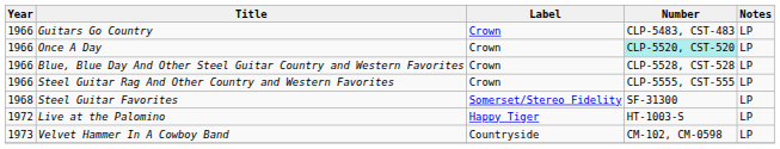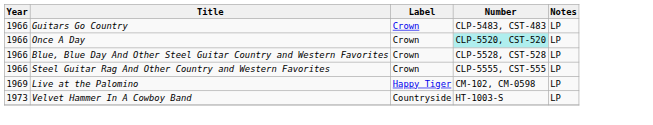- row: 1968 | Steel Guitar Favorites | Somerset/Stereo Fidelity | SF-31300 | LP
Live at the Palomino | Year: 1972 -> 1969
Live at the Palomino | Number: HT-1003-S -> CM-102, CM-0598
Velvet Hammer In A Cowboy Band | Number: CM-102, CM-0598 -> HT-1003-S
